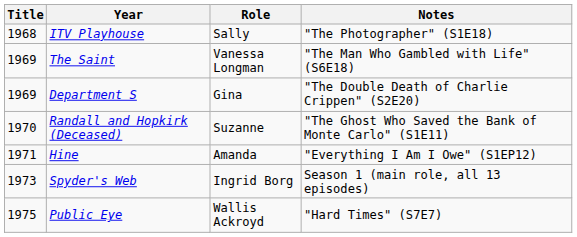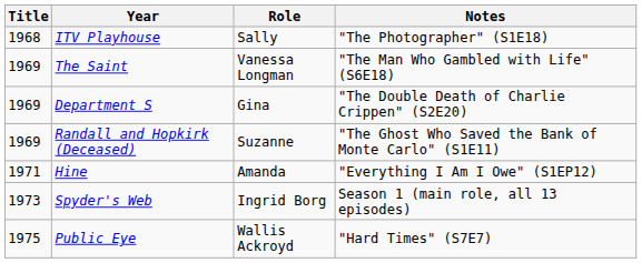Randall and Hopkirk (Deceased) | Title: 1970 -> 1969
